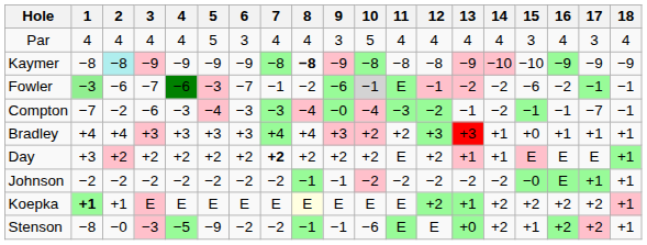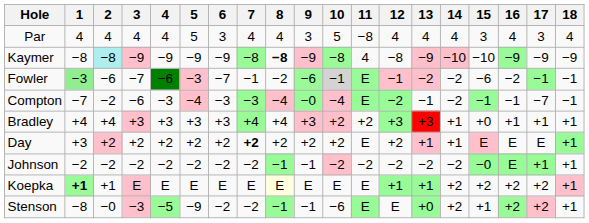Par | 11: 4 -> −8
Kaymer | 11: −8 -> 4
Compton | 11: −3 -> E
Koepka | 12: +2 -> +1
